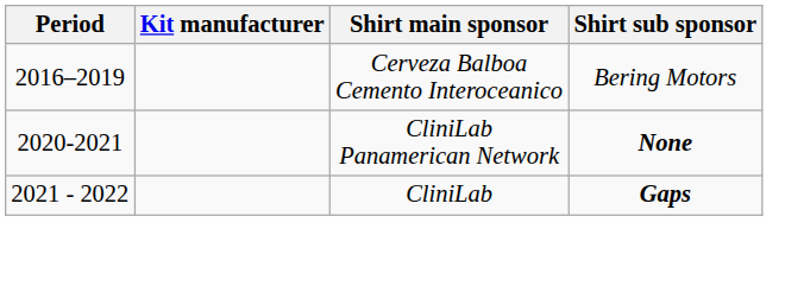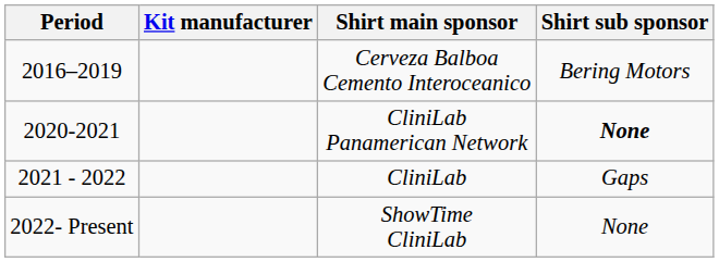CliniLab | Shirt sub sponsor: bold -> normal
+ row: 2022- Present | ShowTime CliniLab | None
